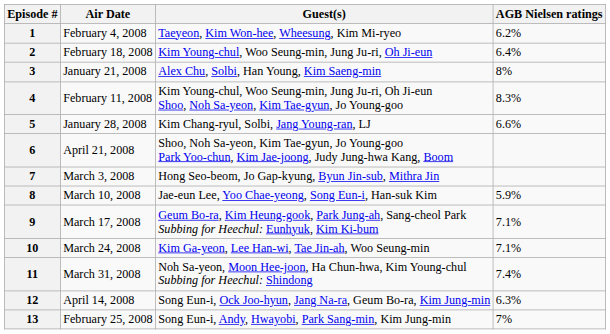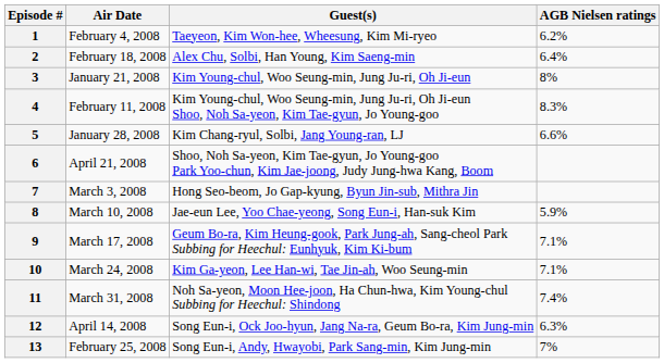2 | Guest(s): Kim Young-chul, Woo Seung-min, Jung Ju-ri, Oh Ji-eun -> Alex Chu, Solbi, Han Young, Kim Saeng-min
3 | Guest(s): Alex Chu, Solbi, Han Young, Kim Saeng-min -> Kim Young-chul, Woo Seung-min, Jung Ju-ri, Oh Ji-eun
